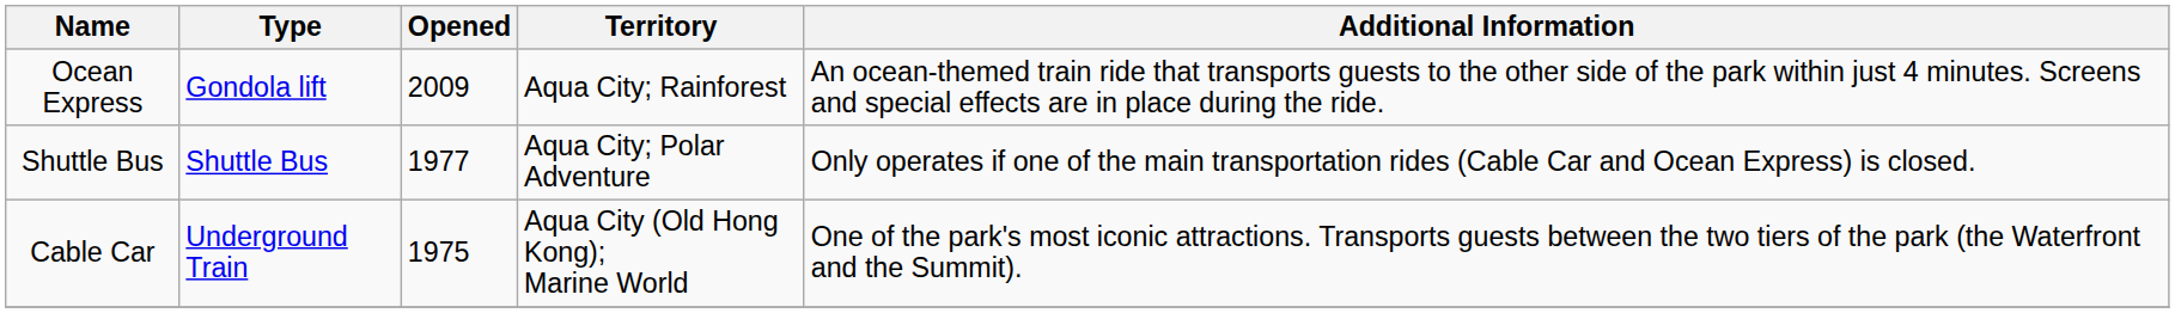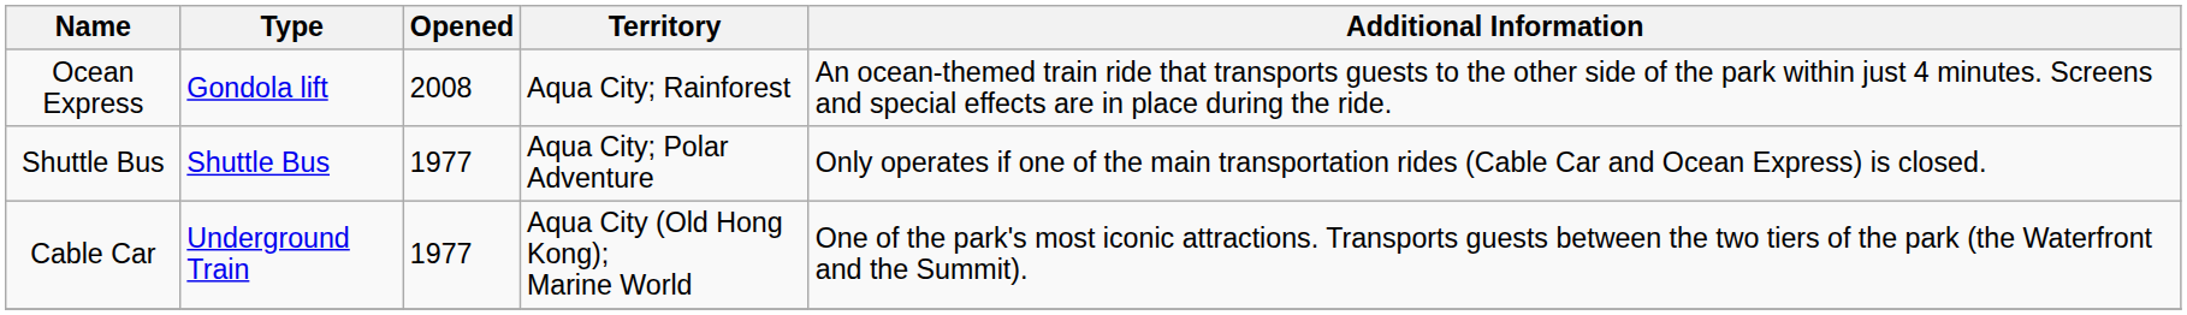Ocean Express | Opened: 2009 -> 2008
Cable Car | Opened: 1975 -> 1977
